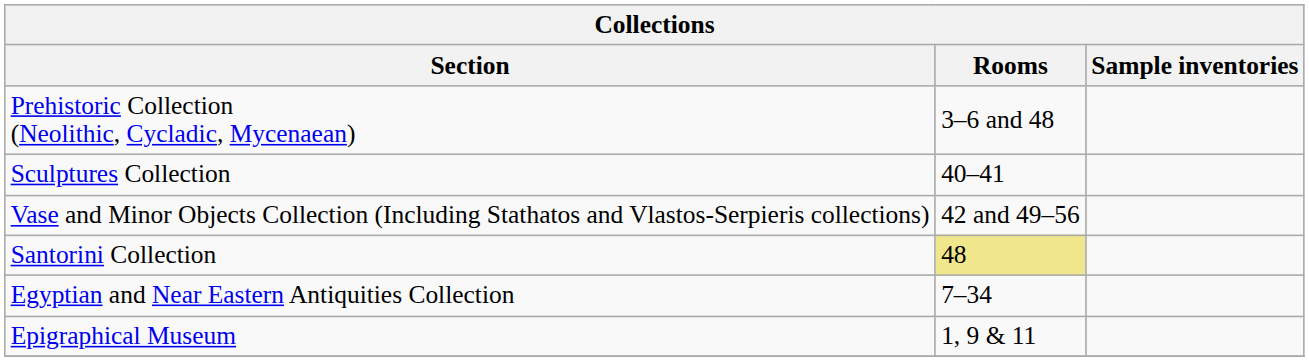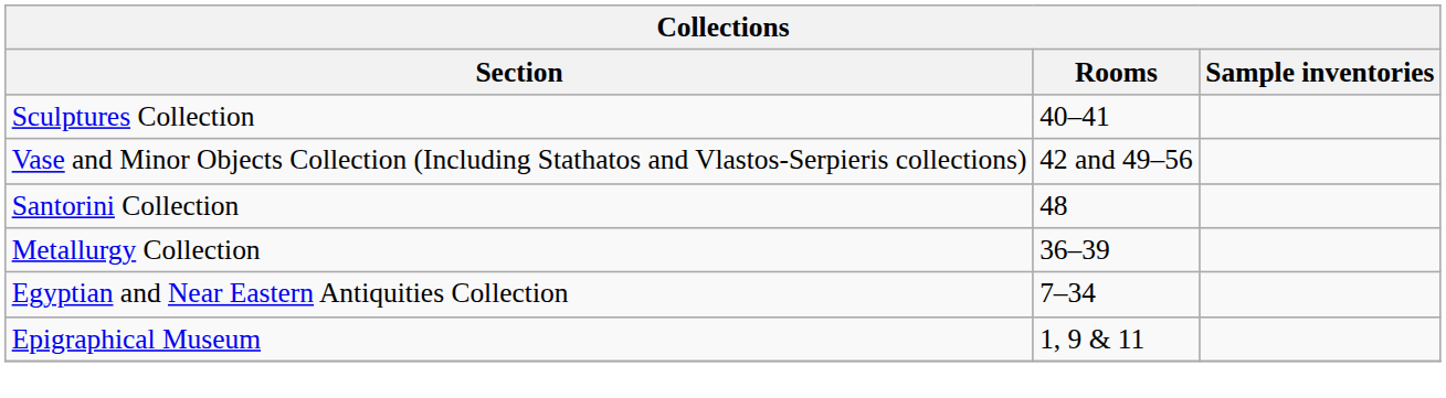- row: Prehistoric Collection (Neolithic, Cycladic, Mycenaean) | 3–6 and 48
Santorini Collection | Rooms: khaki background -> no background
+ row: Metallurgy Collection | 36–39
